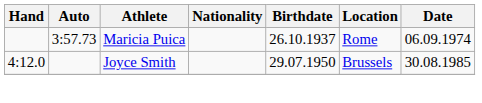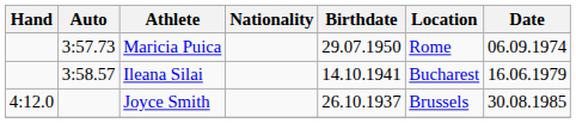Maricia Puica | Birthdate: 26.10.1937 -> 29.07.1950
+ row: 3:58.57 | Ileana Silai | 14.10.1941 | Bucharest | 16.06.1979
Joyce Smith | Birthdate: 29.07.1950 -> 26.10.1937
